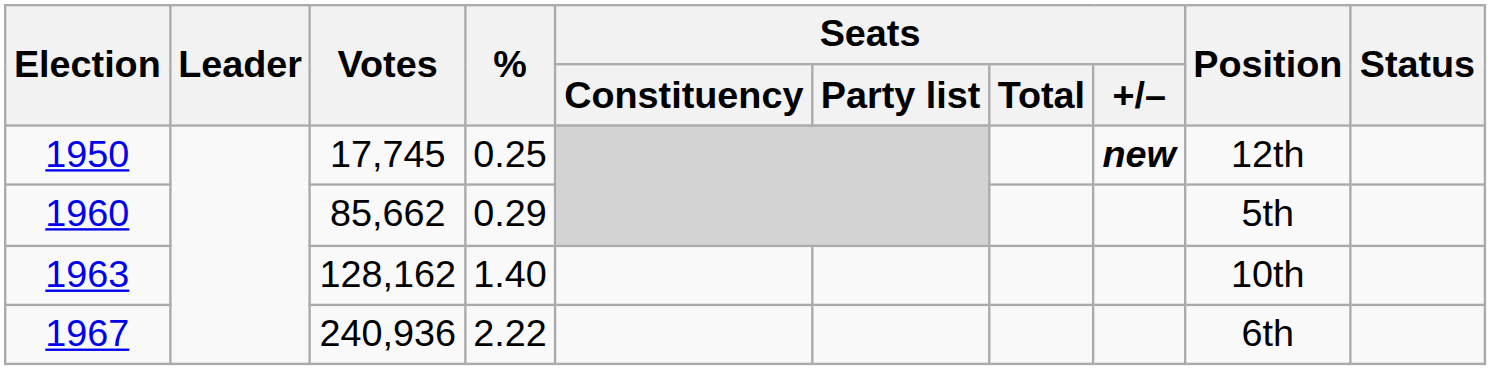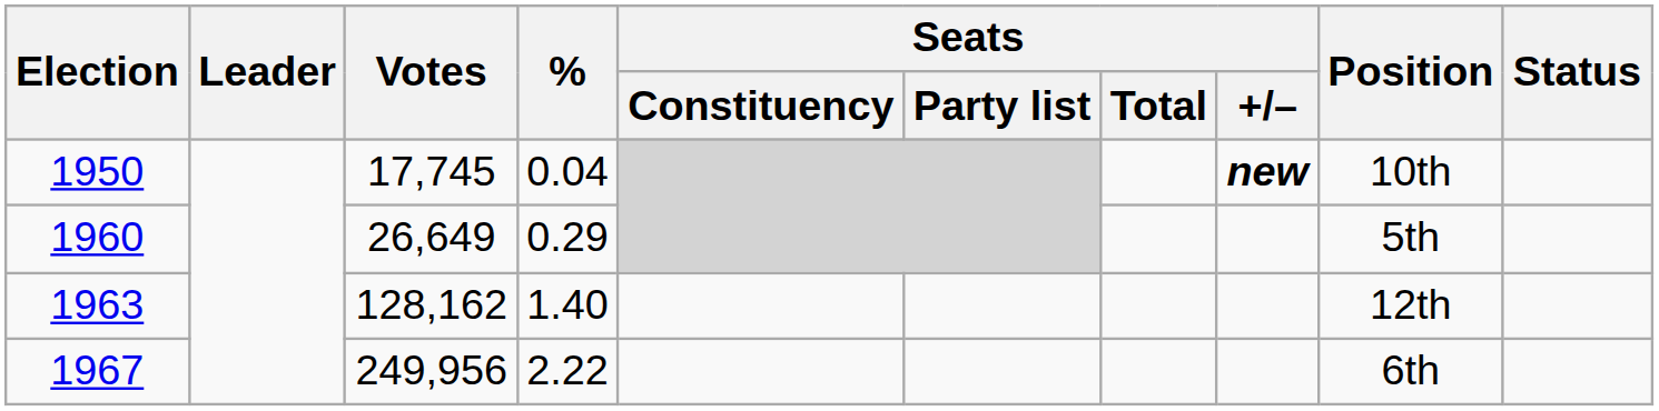1950 | %: 0.25 -> 0.04
1950 | Position: 12th -> 10th
1960 | Votes: 85,662 -> 26,649
1963 | Position: 10th -> 12th
1967 | Votes: 240,936 -> 249,956
